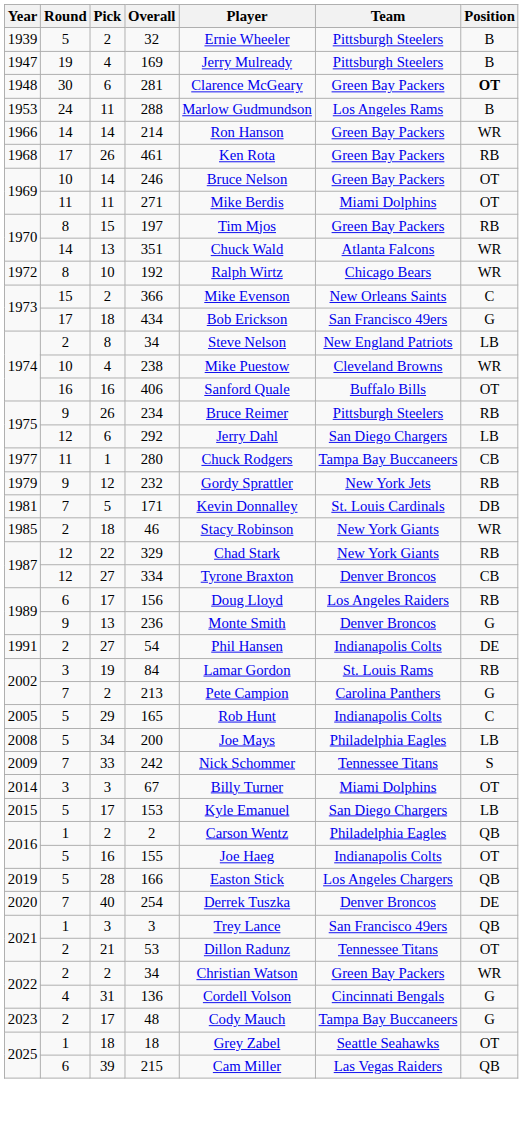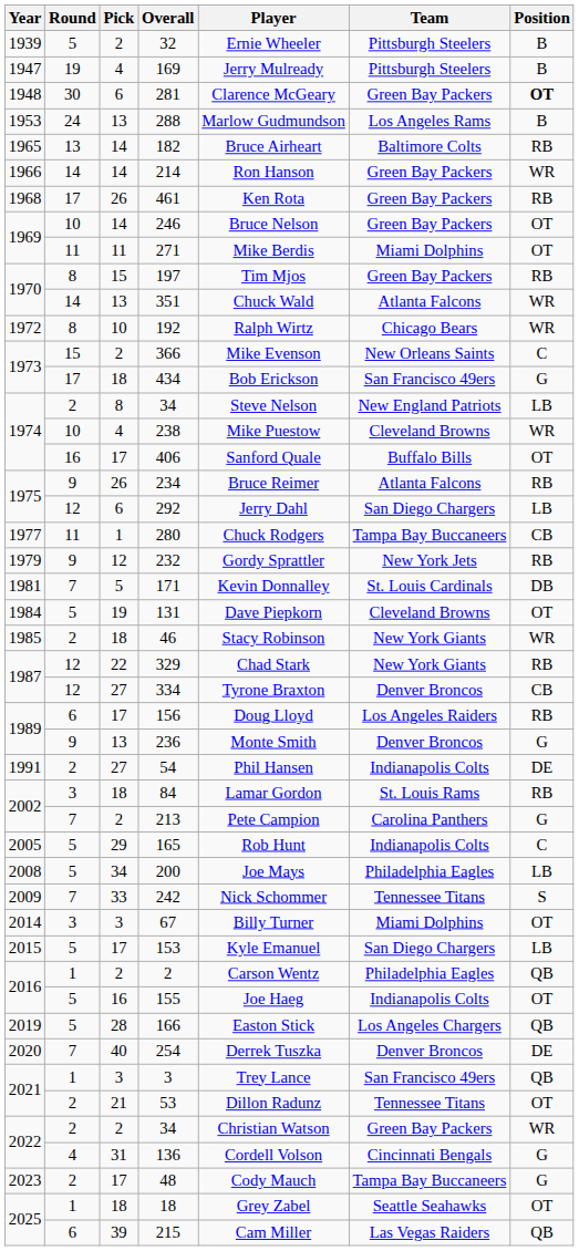288 | Pick: 11 -> 13
+ row: 1965 | 13 | 14 | 182 | Bruce Airheart | Baltimore Colts | RB
406 | Pick: 16 -> 17
234 | Team: Pittsburgh Steelers -> Atlanta Falcons
+ row: 1984 | 5 | 19 | 131 | Dave Piepkorn | Cleveland Browns | OT
84 | Pick: 19 -> 18
